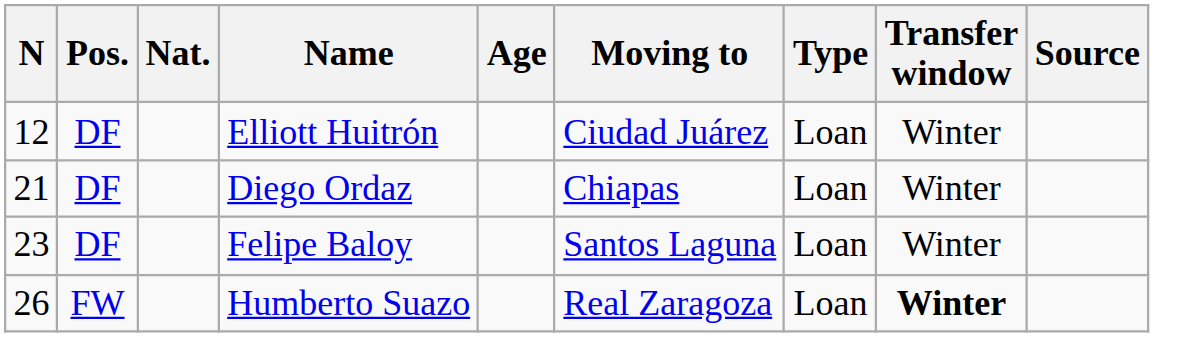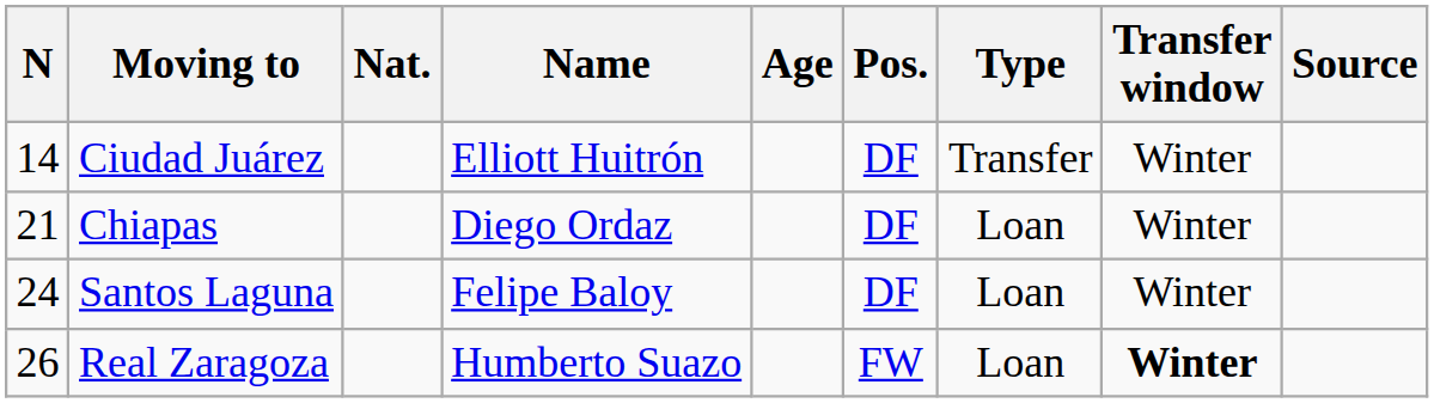columns swapped: Pos. <-> Moving to
Elliott Huitrón | N: 12 -> 14
Elliott Huitrón | Type: Loan -> Transfer
Felipe Baloy | N: 23 -> 24
